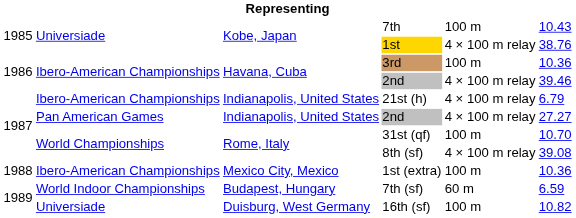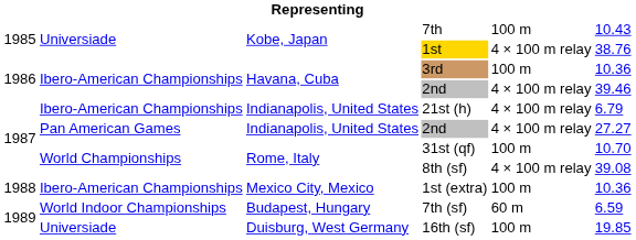16th (sf) | column 6: 10.82 -> 19.85
